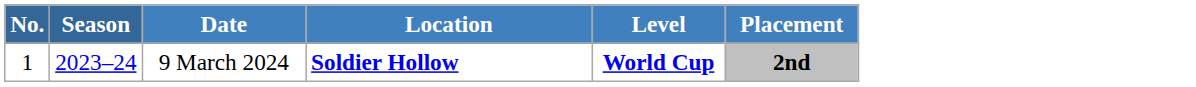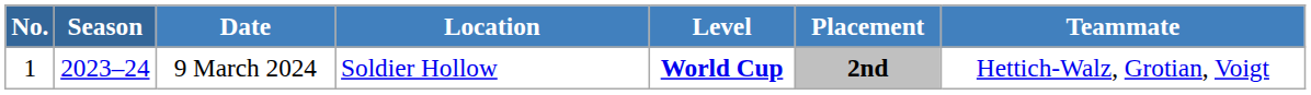+ column: Teammate | Hettich-Walz, Grotian, Voigt
9 March 2024 | Location: bold -> normal
